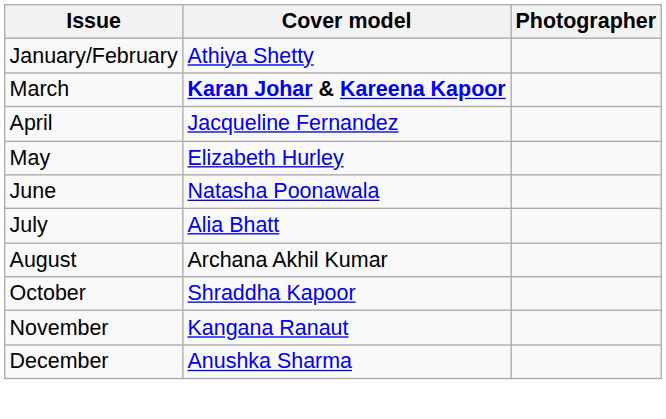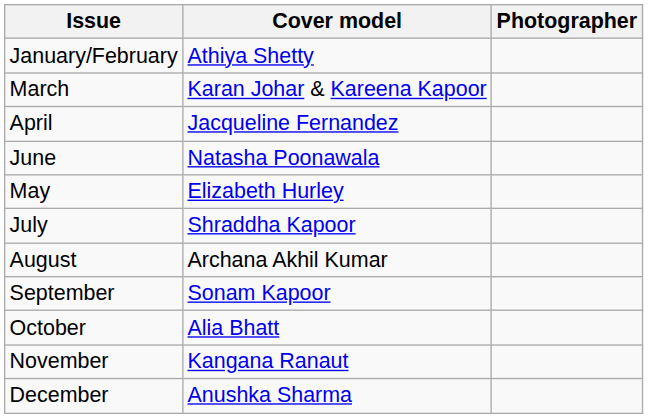March | Cover model: bold -> normal
rows swapped: May <-> June
July | Cover model: Alia Bhatt -> Shraddha Kapoor
+ row: September | Sonam Kapoor
October | Cover model: Shraddha Kapoor -> Alia Bhatt
